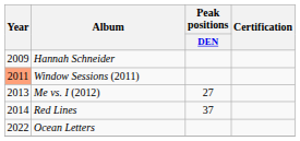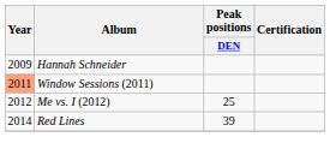Me vs. I (2012) | Year: 2013 -> 2012
Me vs. I (2012) | Peak positions / DEN: 27 -> 25
Red Lines | Peak positions / DEN: 37 -> 39
- row: 2022 | Ocean Letters
